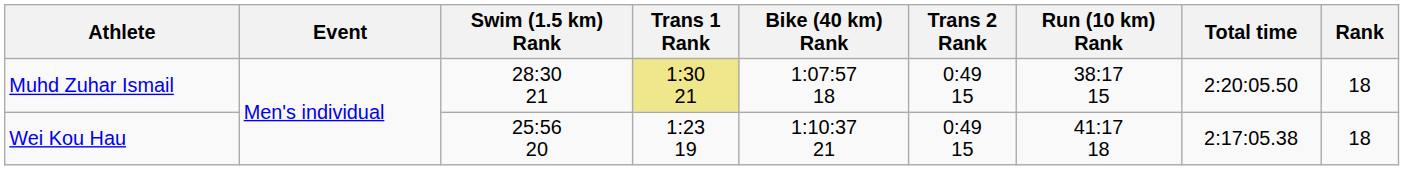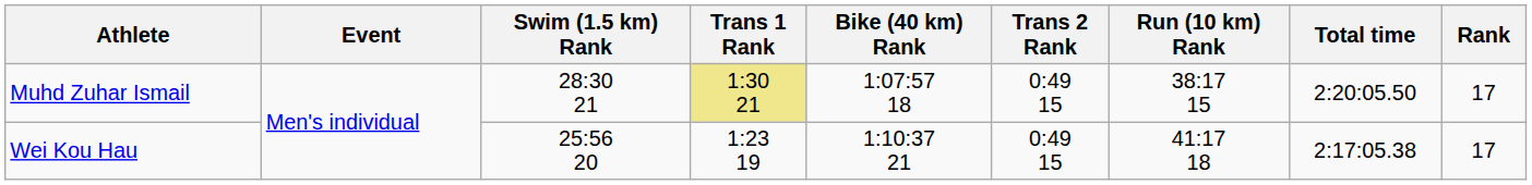Muhd Zuhar Ismail | Rank: 18 -> 17
Wei Kou Hau | Rank: 18 -> 17
